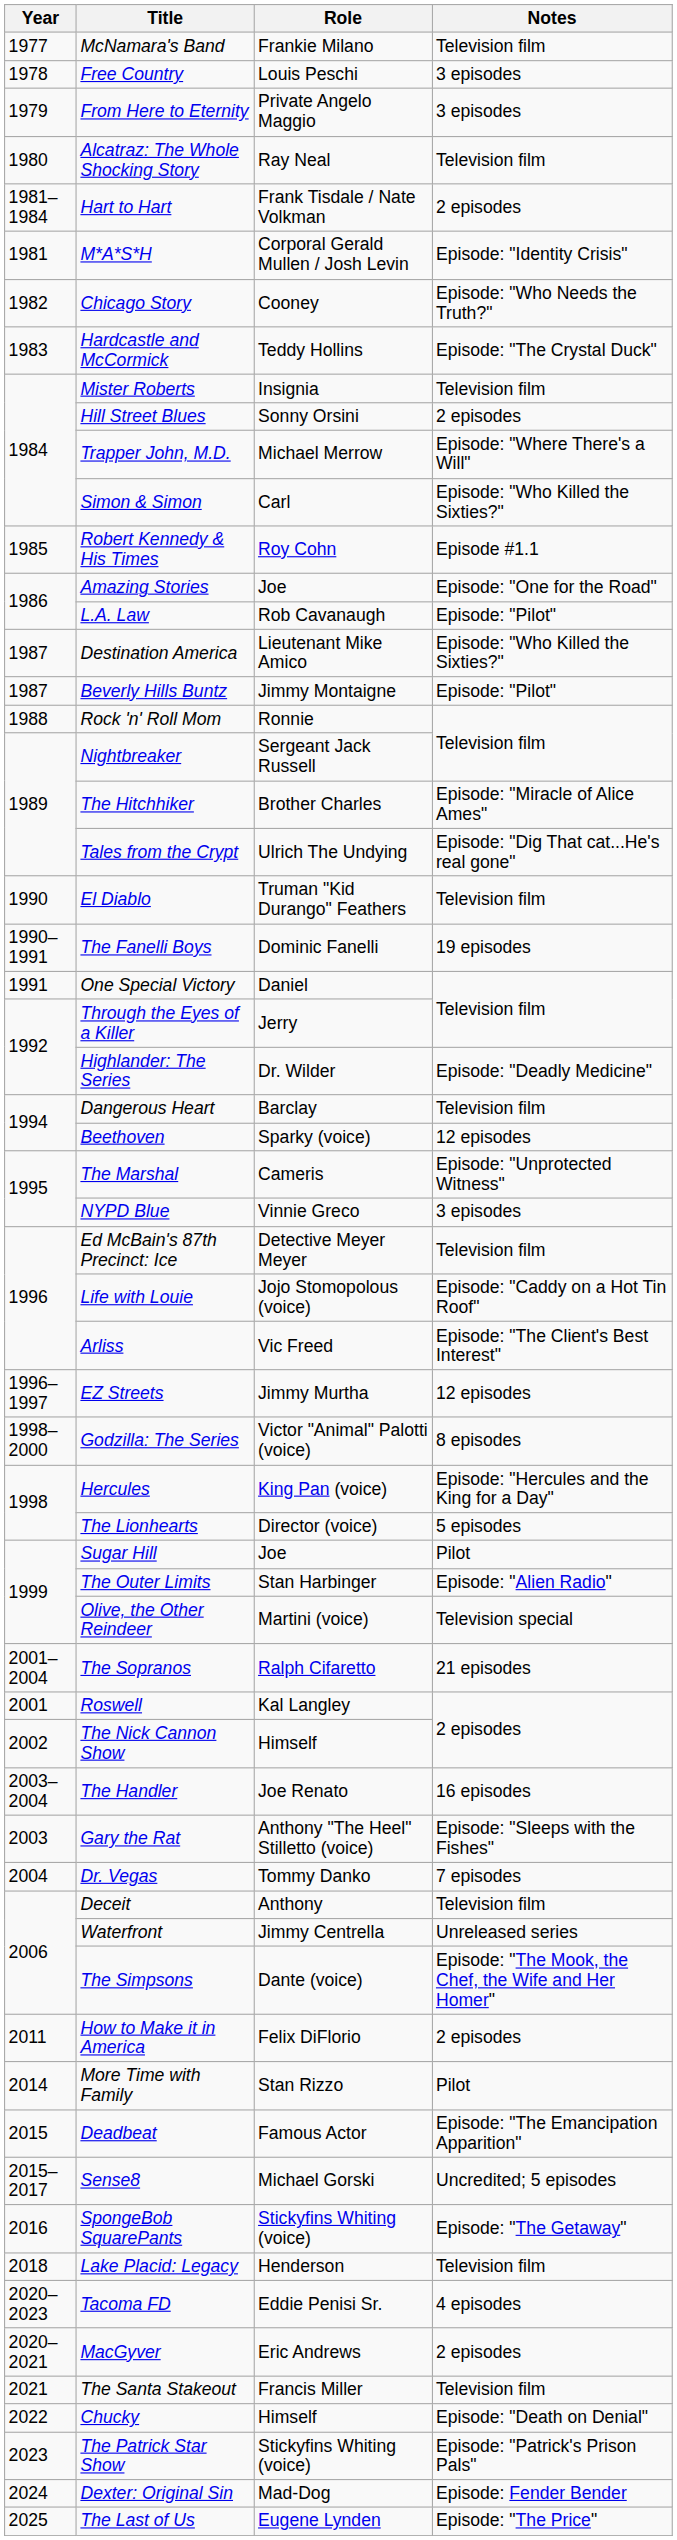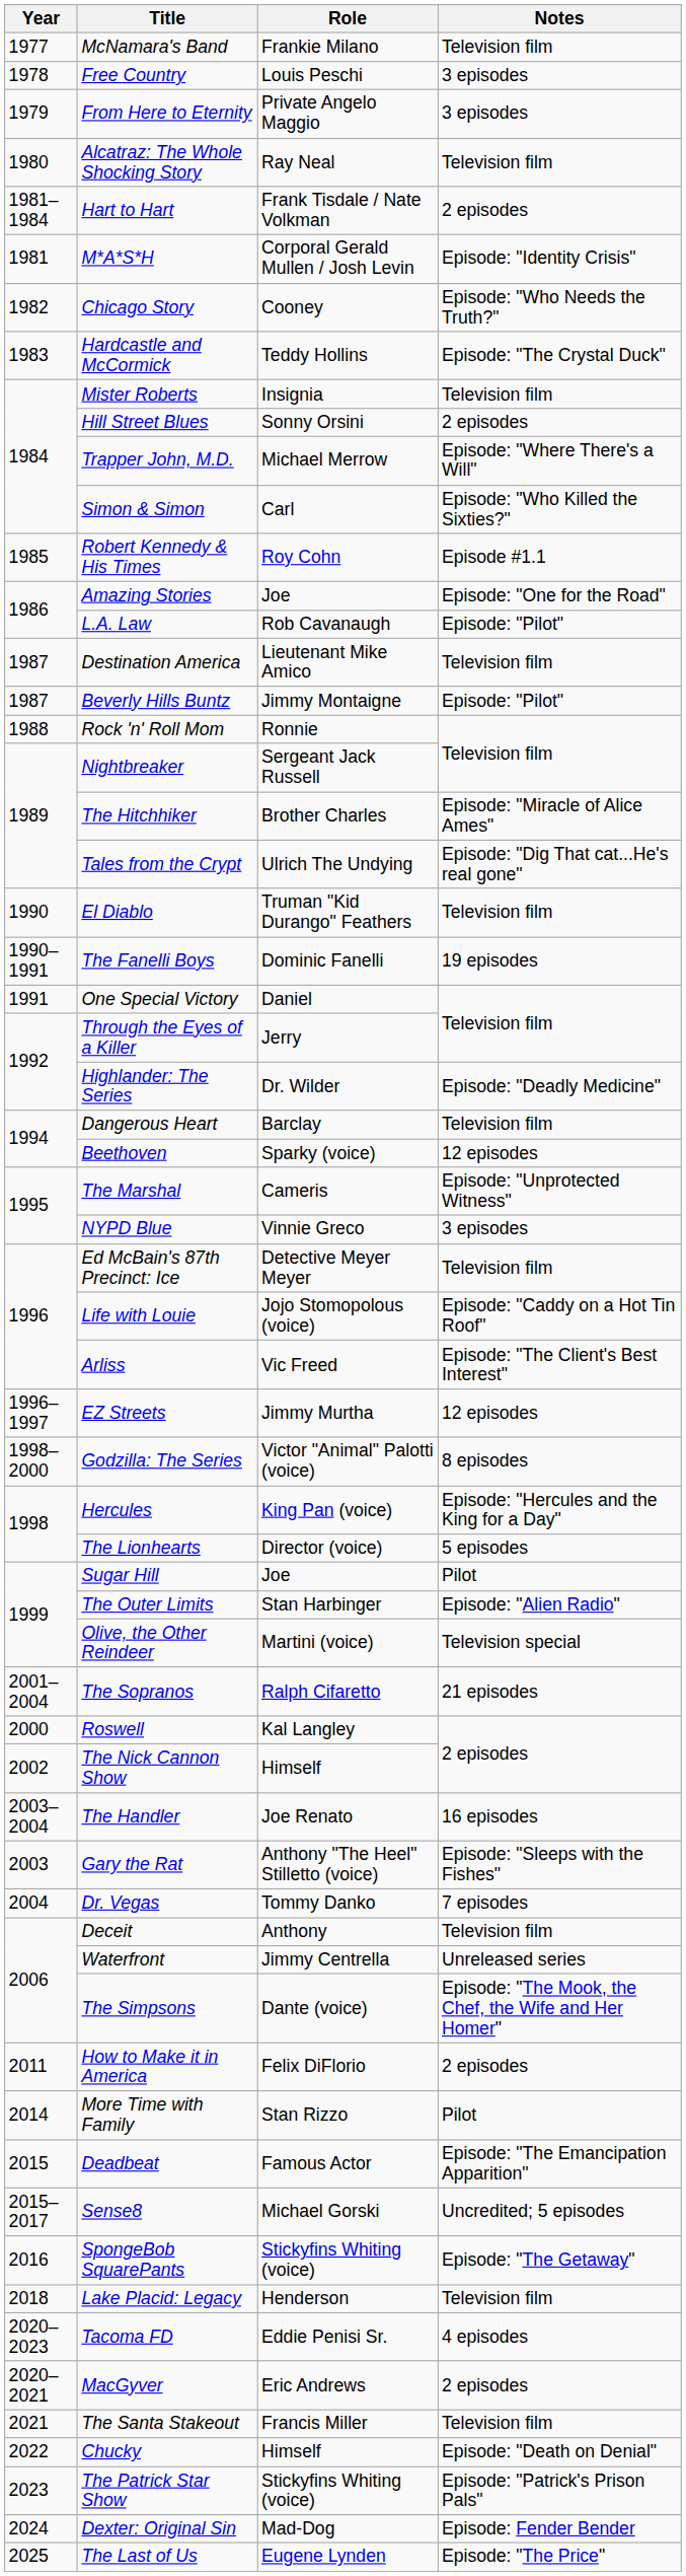Destination America | Notes: Episode: "Who Killed the Sixties?" -> Television film
Roswell | Year: 2001 -> 2000
